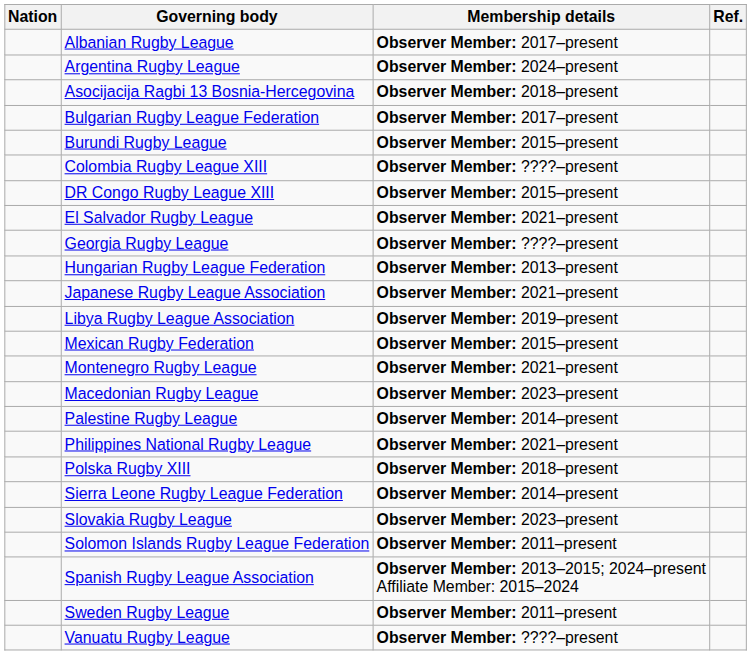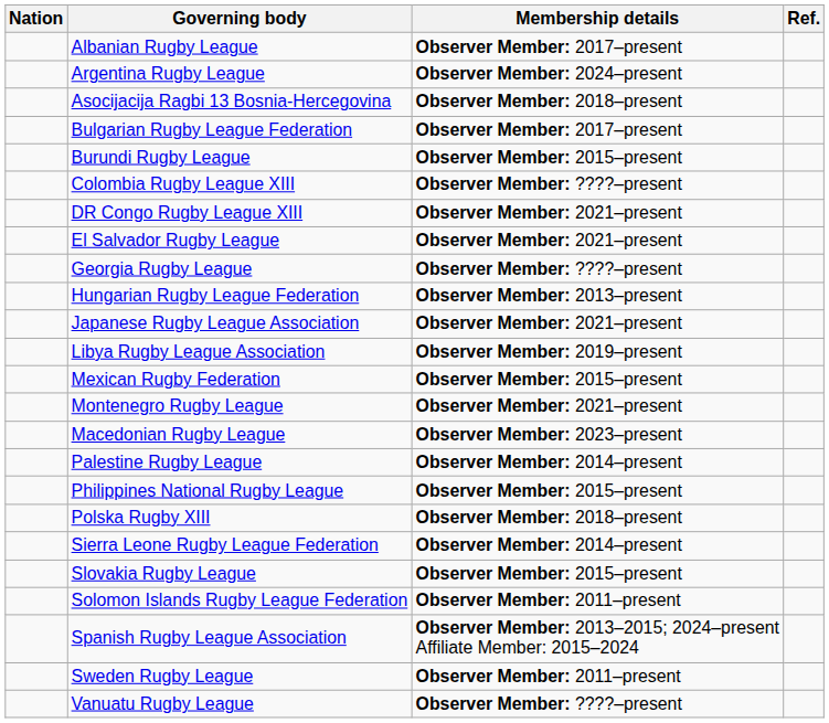DR Congo Rugby League XIII | Membership details: Observer Member: 2015–present -> Observer Member: 2021–present
Philippines National Rugby League | Membership details: Observer Member: 2021–present -> Observer Member: 2015–present
Slovakia Rugby League | Membership details: Observer Member: 2023–present -> Observer Member: 2015–present
